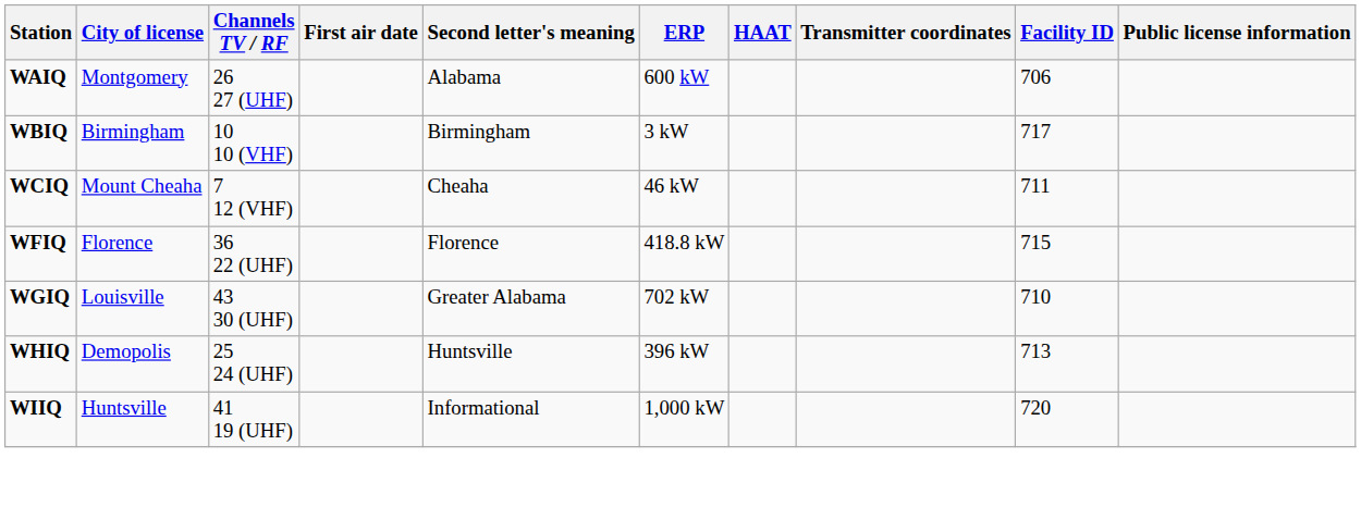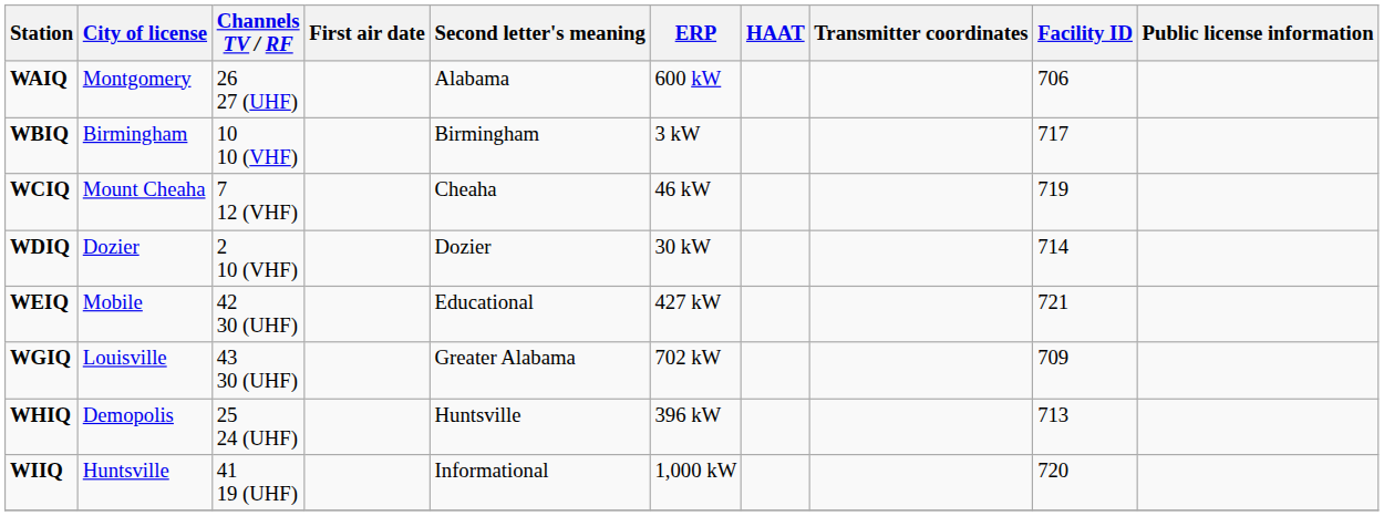WCIQ | Facility ID: 711 -> 719
+ row: WDIQ | Dozier | 2 10 (VHF) | Dozier | 30 kW | 714
+ row: WEIQ | Mobile | 42 30 (UHF) | Educational | 427 kW | 721
- row: WFIQ | Florence | 36 22 (UHF) | Florence | 418.8 kW | 715
WGIQ | Facility ID: 710 -> 709
